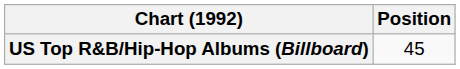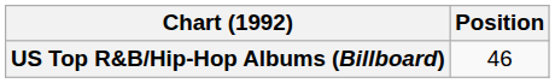US Top R&B/Hip-Hop Albums (Billboard) | Position: 45 -> 46
